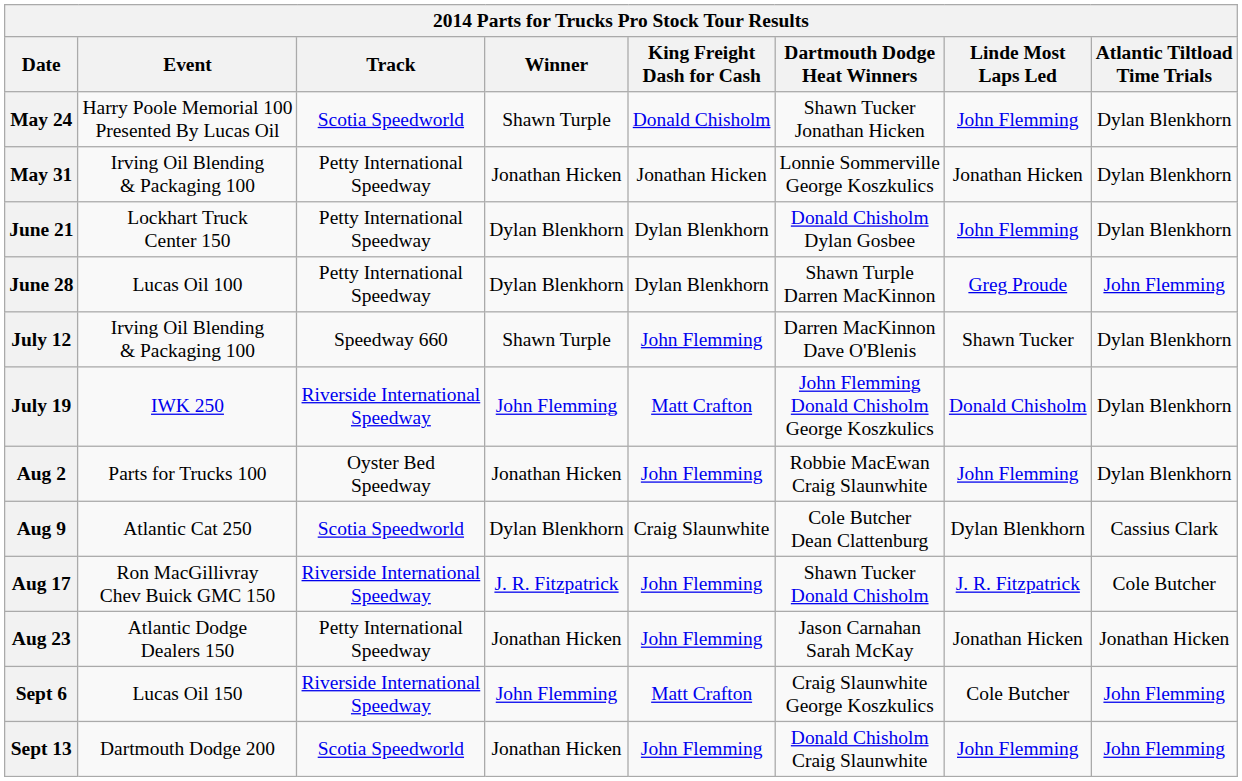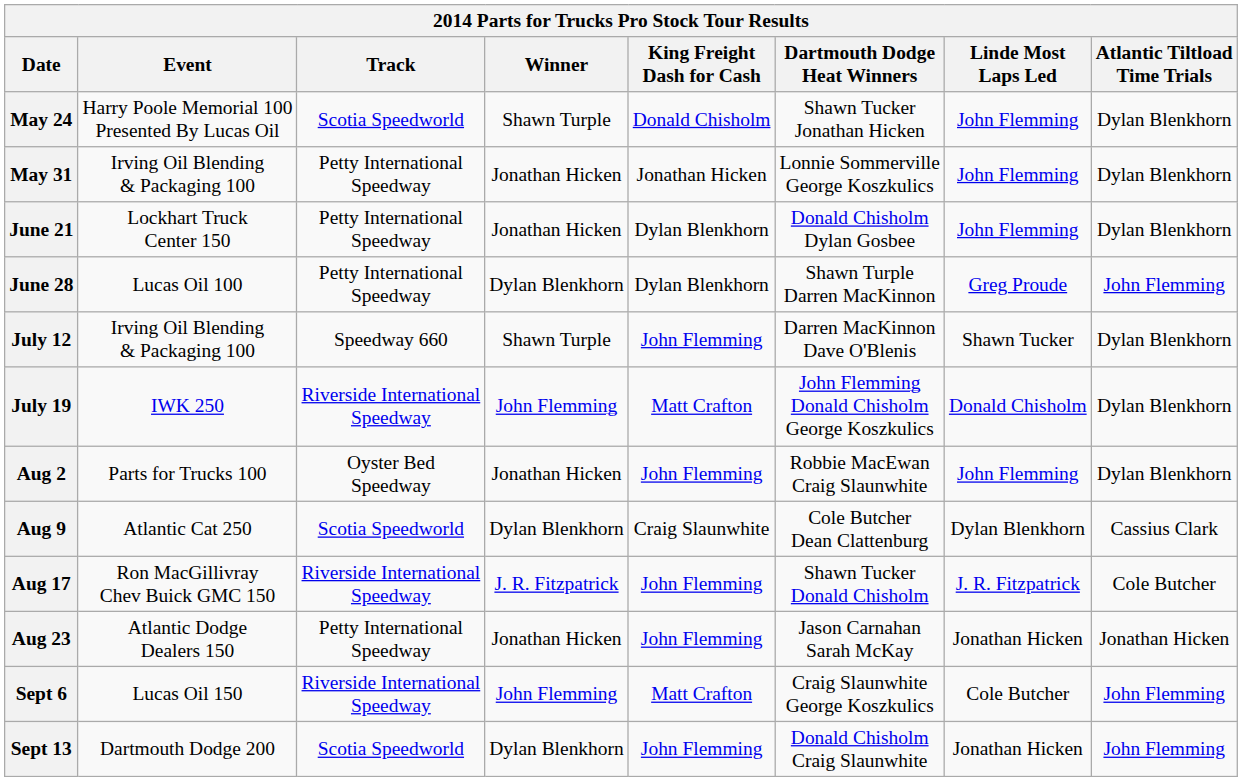May 31 | Linde Most Laps Led: Jonathan Hicken -> John Flemming
June 21 | Winner: Dylan Blenkhorn -> Jonathan Hicken
Sept 13 | Winner: Jonathan Hicken -> Dylan Blenkhorn
Sept 13 | Linde Most Laps Led: John Flemming -> Jonathan Hicken
